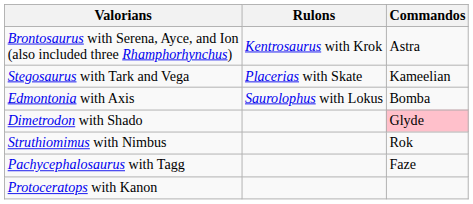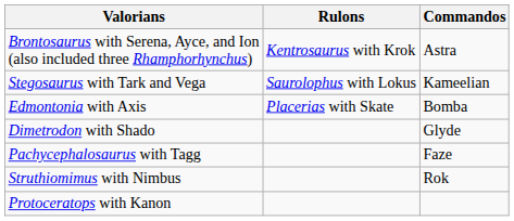Stegosaurus with Tark and Vega | Rulons: Placerias with Skate -> Saurolophus with Lokus
Edmontonia with Axis | Rulons: Saurolophus with Lokus -> Placerias with Skate
Dimetrodon with Shado | Commandos: pink background -> no background
rows swapped: Pachycephalosaurus with Tagg <-> Struthiomimus with Nimbus
